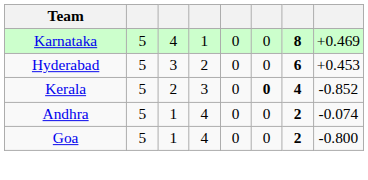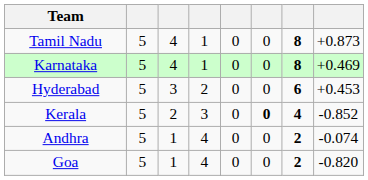+ row: Tamil Nadu | 5 | 4 | 1 | 0 | 0 | 8 | +0.873
Goa | column 8: -0.800 -> -0.820
